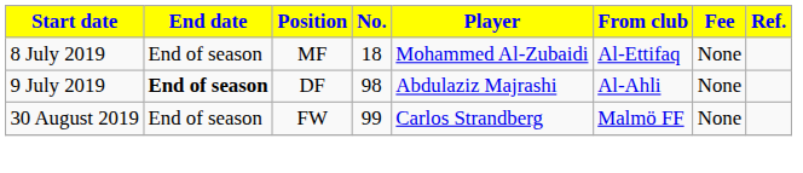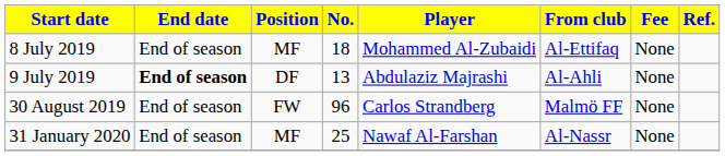9 July 2019 | No.: 98 -> 13
30 August 2019 | No.: 99 -> 96
+ row: 31 January 2020 | End of season | MF | 25 | Nawaf Al-Farshan | Al-Nassr | None
